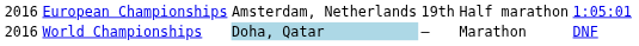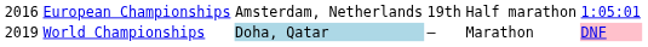World Championships | column 1: 2016 -> 2019
World Championships | column 6: no background -> pink background
